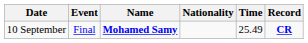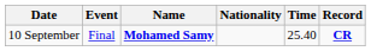10 September | Time: 25.49 -> 25.40
